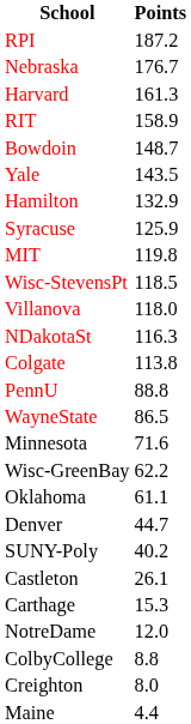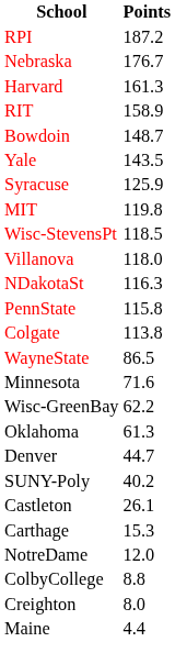- row: Hamilton | 132.9
+ row: PennState | 115.8
- row: PennU | 88.8
Oklahoma | Points: 61.1 -> 61.3
